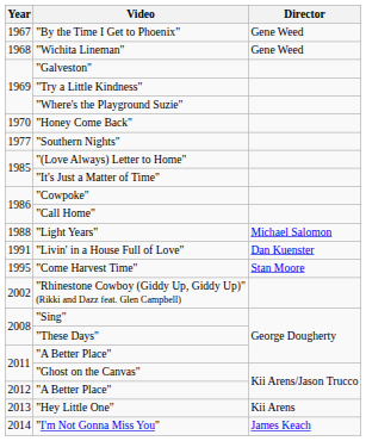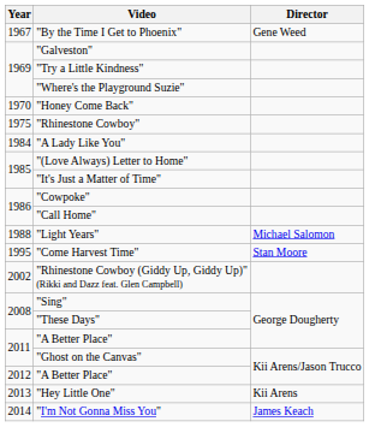- row: 1968 | "Wichita Lineman" | Gene Weed
+ row: 1975 | "Rhinestone Cowboy"
- row: 1977 | "Southern Nights"
+ row: 1984 | "A Lady Like You"
- row: 1991 | "Livin' in a House Full of Love" | Dan Kuenster
